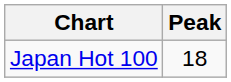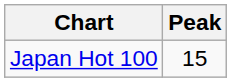Japan Hot 100 | Peak: 18 -> 15
